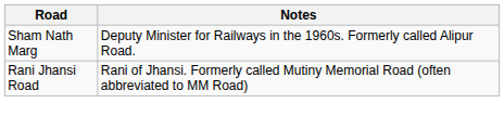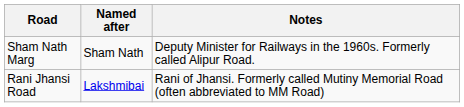+ column: Named after | Sham Nath | Lakshmibai
